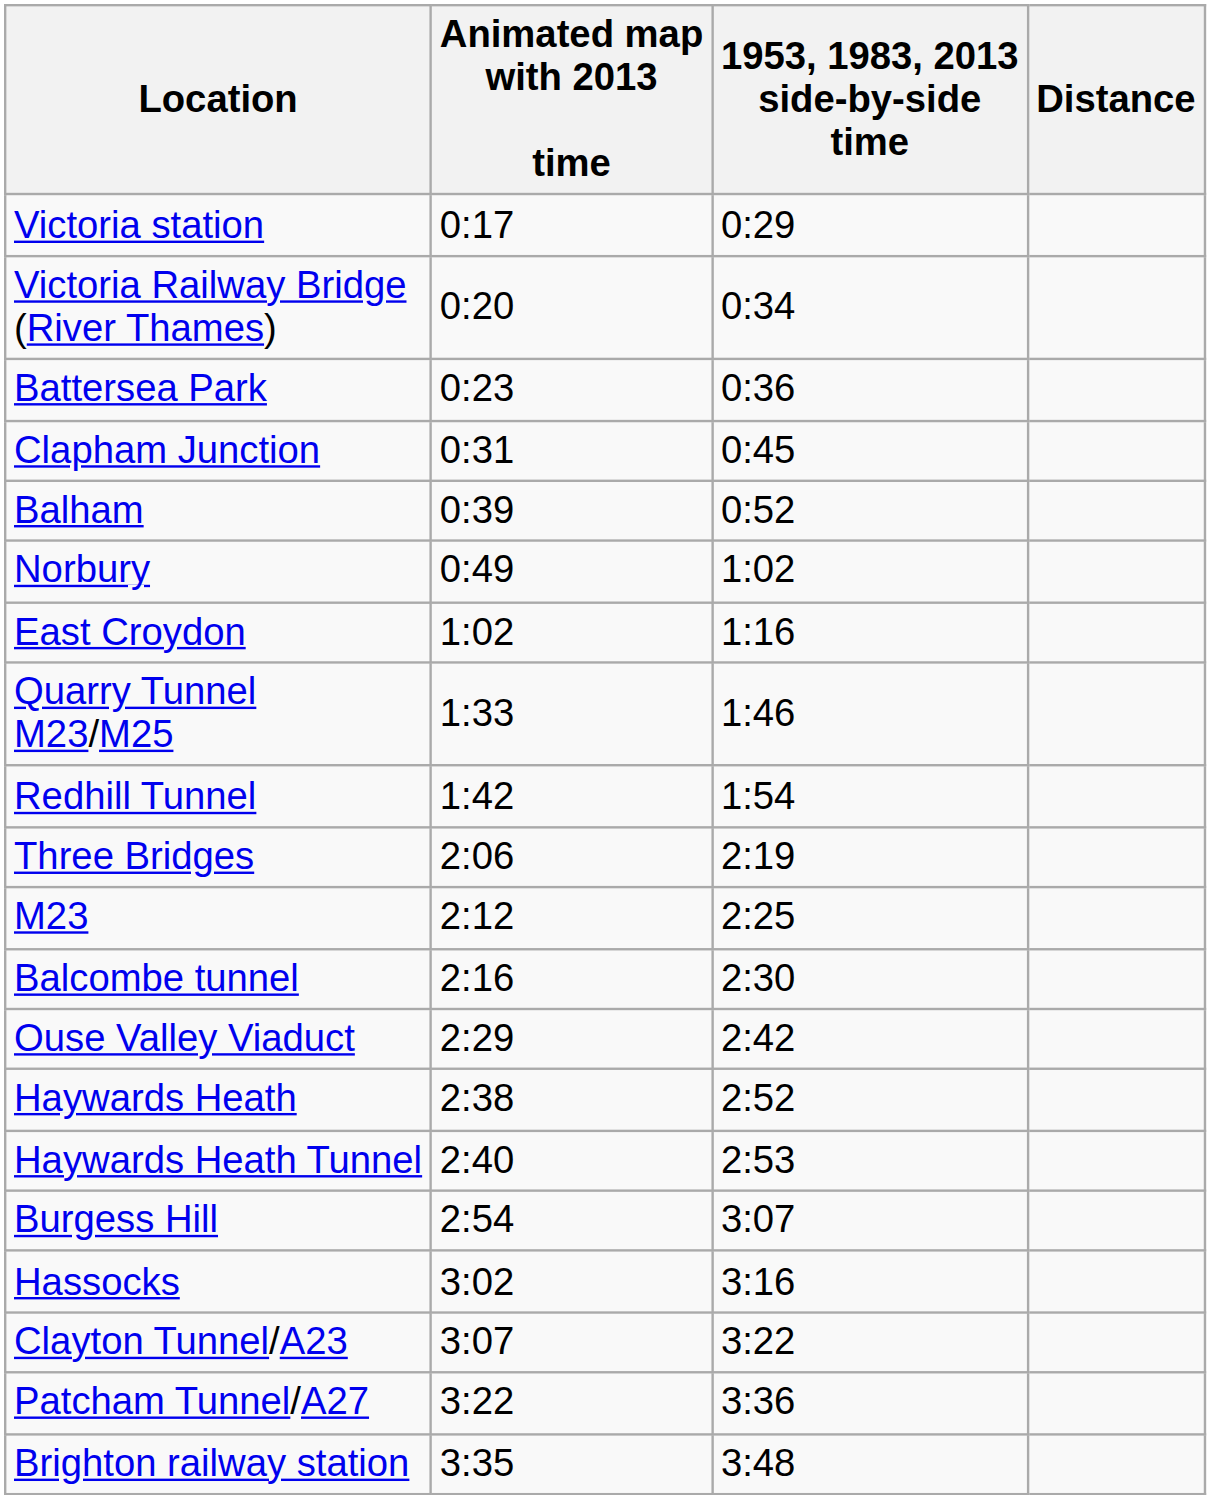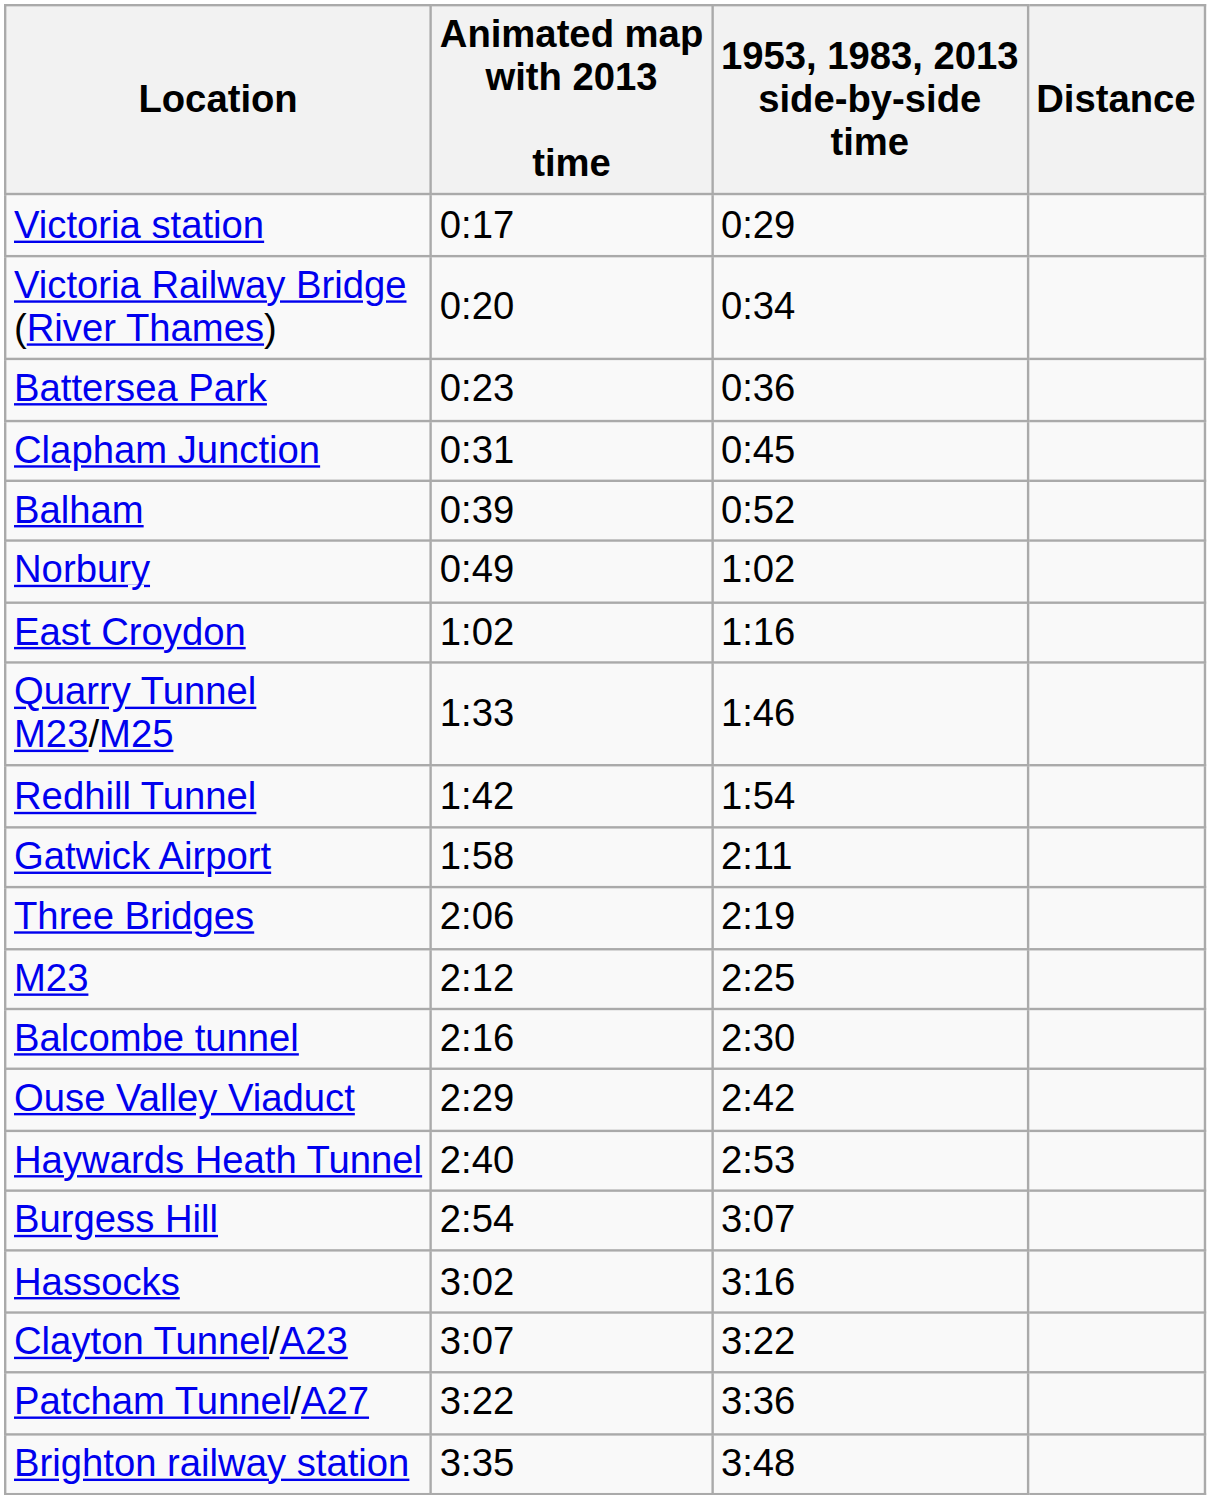+ row: Gatwick Airport | 1:58 | 2:11
- row: Haywards Heath | 2:38 | 2:52
